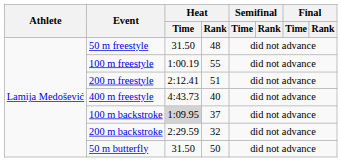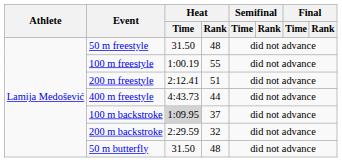400 m freestyle | Heat / Rank: 40 -> 44
50 m butterfly | Heat / Rank: 50 -> 48
